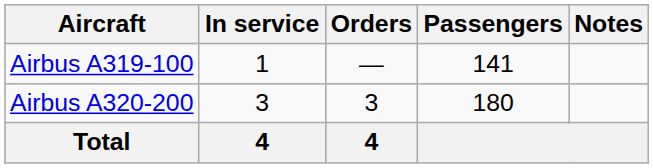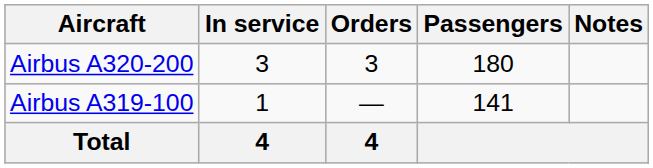rows swapped: Airbus A319-100 <-> Airbus A320-200
